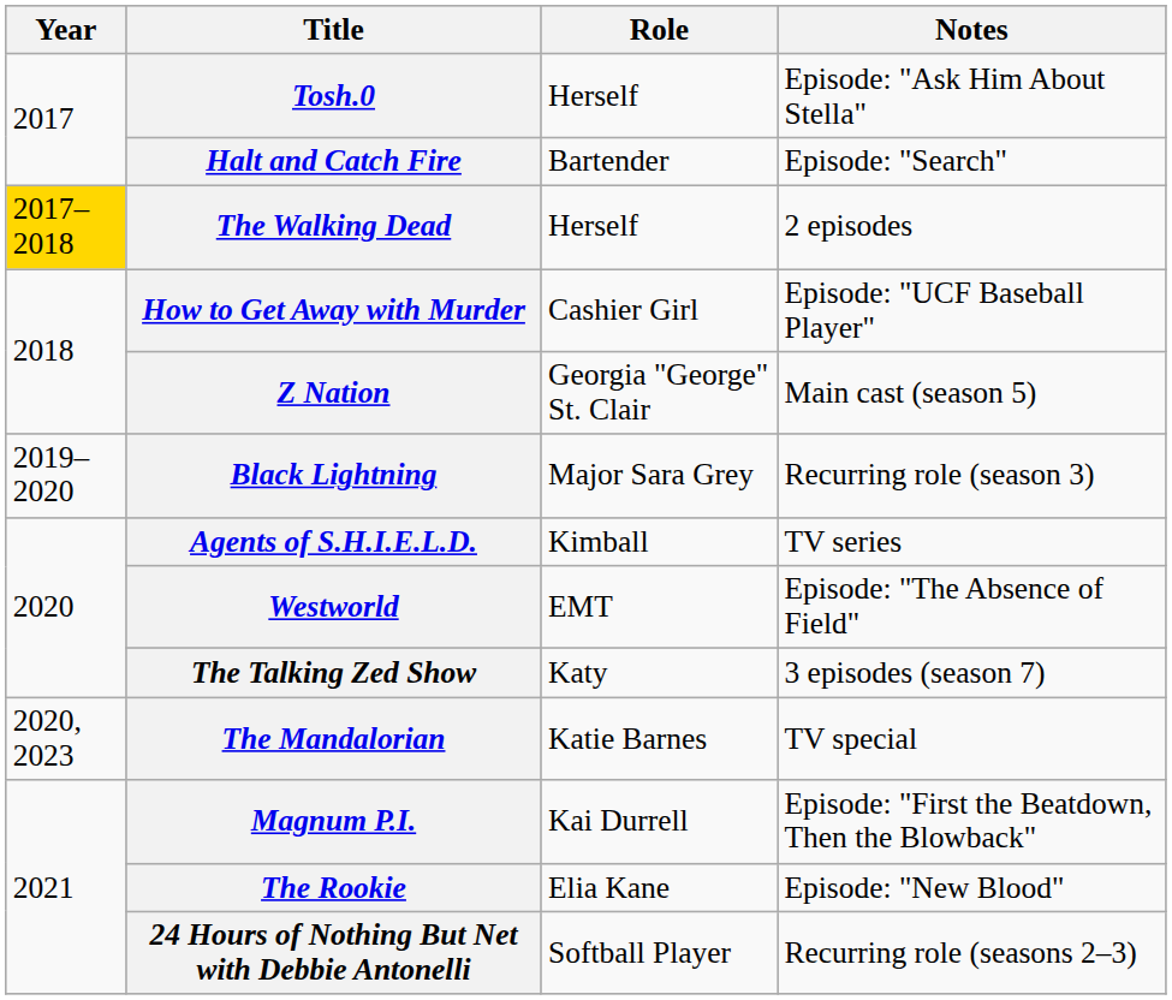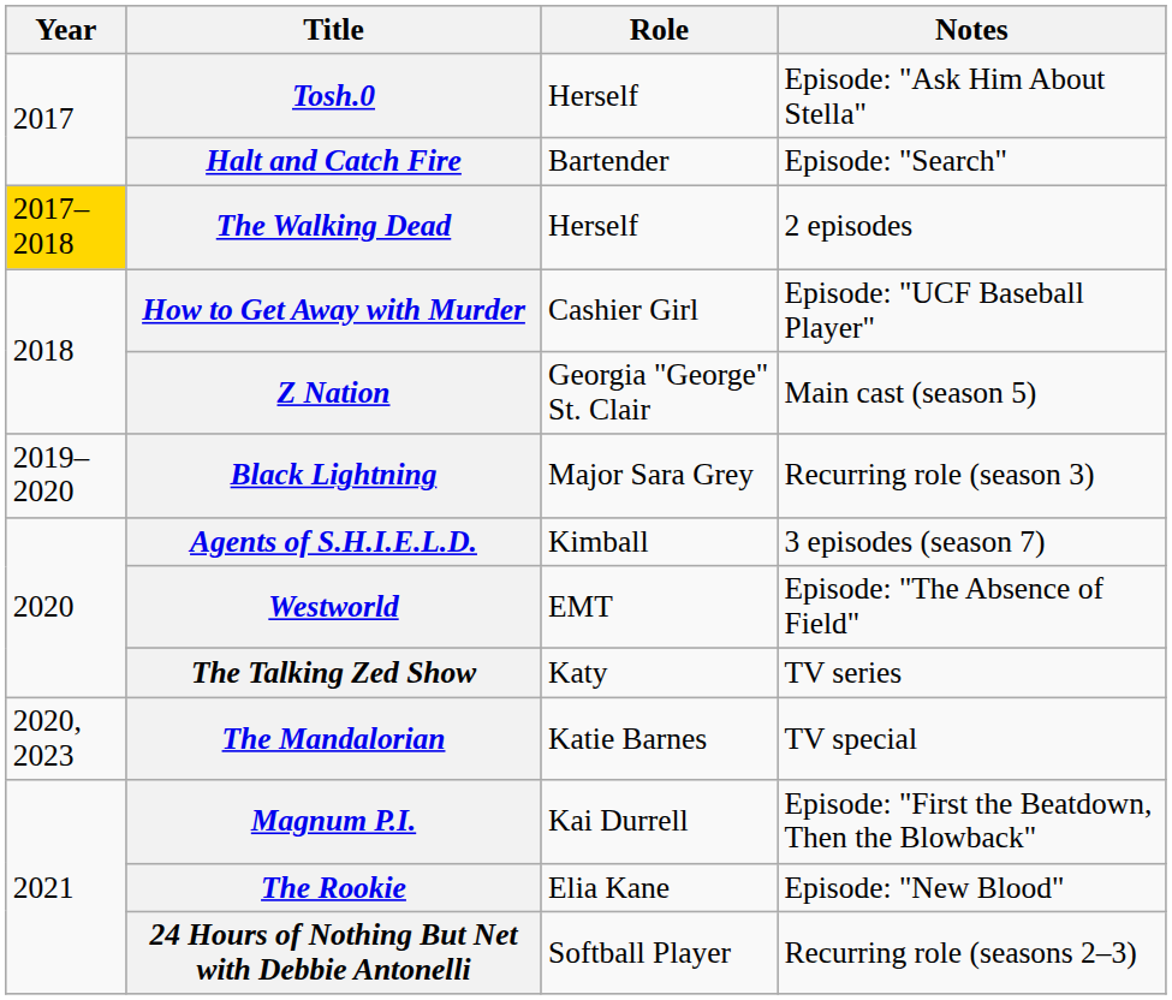Agents of S.H.I.E.L.D. | Notes: TV series -> 3 episodes (season 7)
The Talking Zed Show | Notes: 3 episodes (season 7) -> TV series
